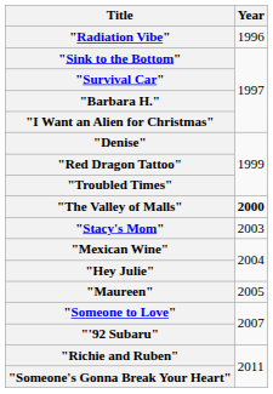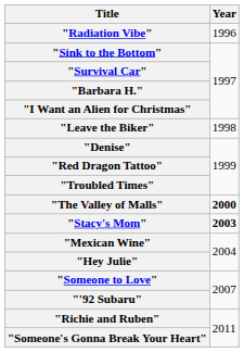+ row: "Leave the Biker" | 1998
"Stacy's Mom" | Year: normal -> bold
- row: "Maureen" | 2005
